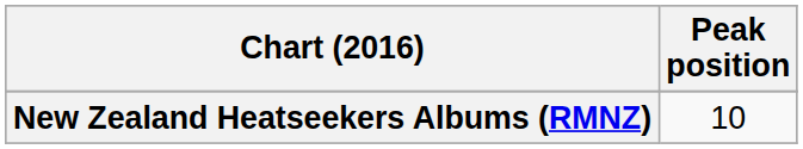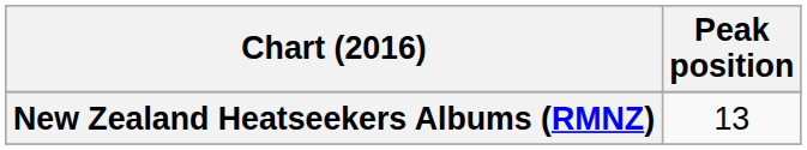New Zealand Heatseekers Albums (RMNZ) | Peak position: 10 -> 13
